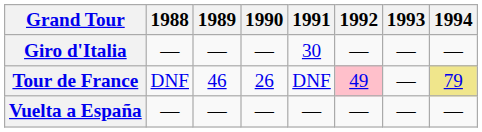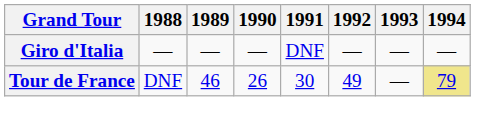Giro d'Italia | 1991: 30 -> DNF
Tour de France | 1991: DNF -> 30
Tour de France | 1992: pink background -> no background
- row: Vuelta a España | — | — | — | — | — | — | —
